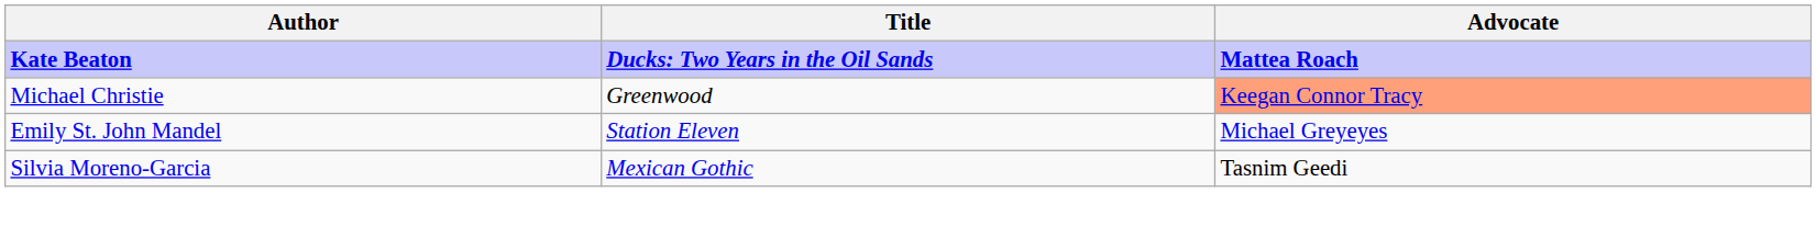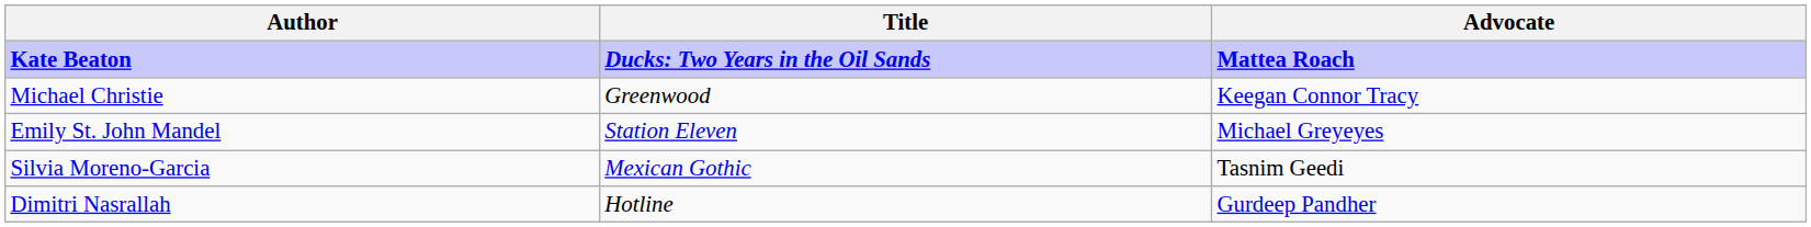Michael Christie | Advocate: lightsalmon background -> no background
+ row: Dimitri Nasrallah | Hotline | Gurdeep Pandher
